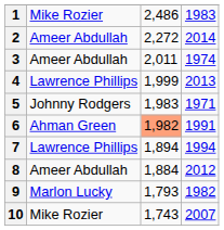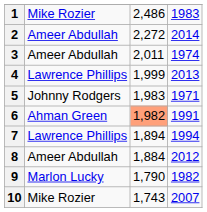9 | column 3: 1,793 -> 1,790
